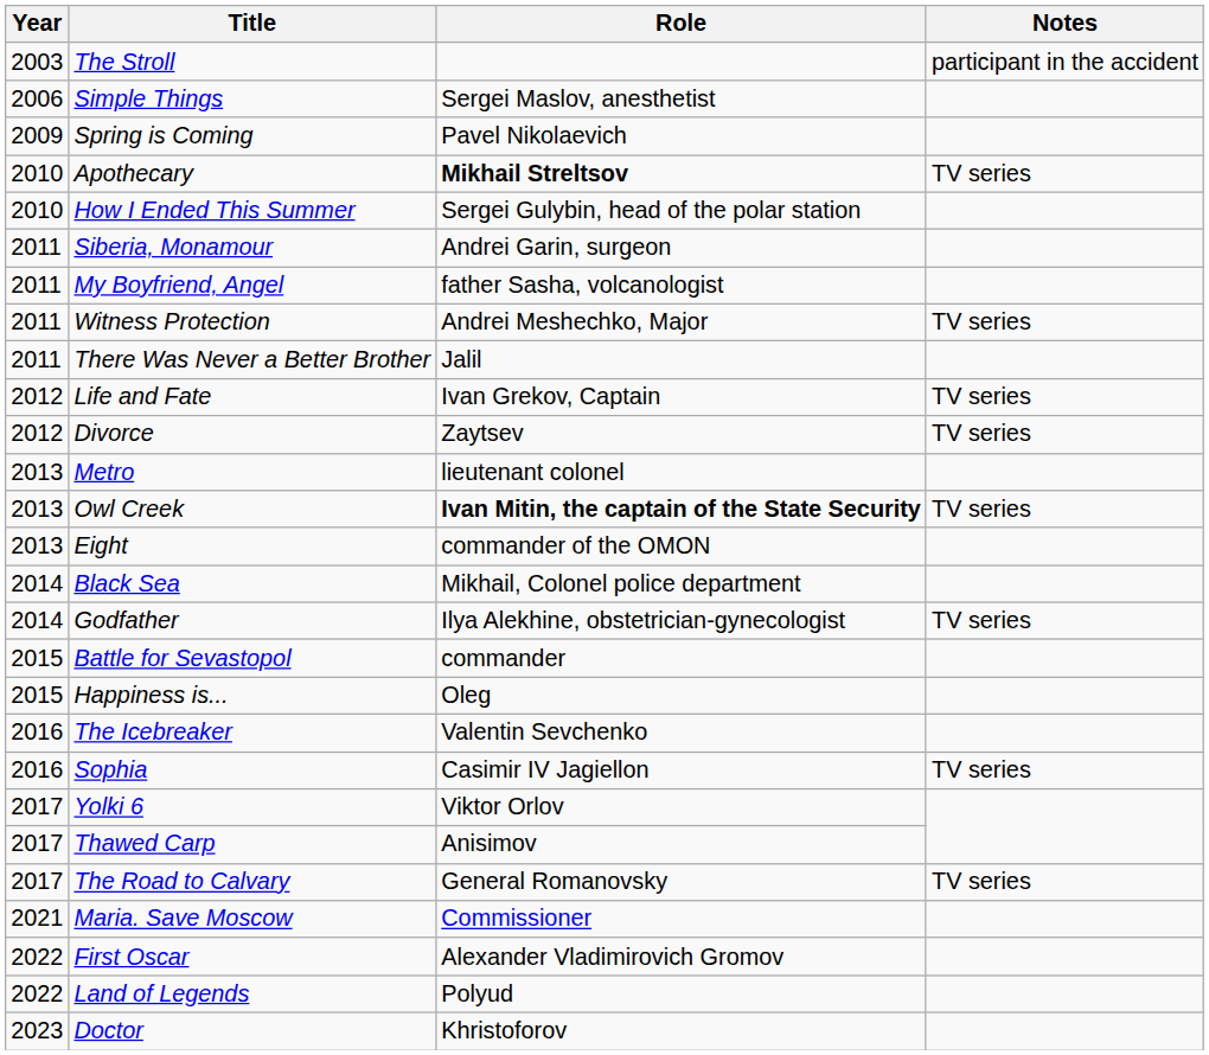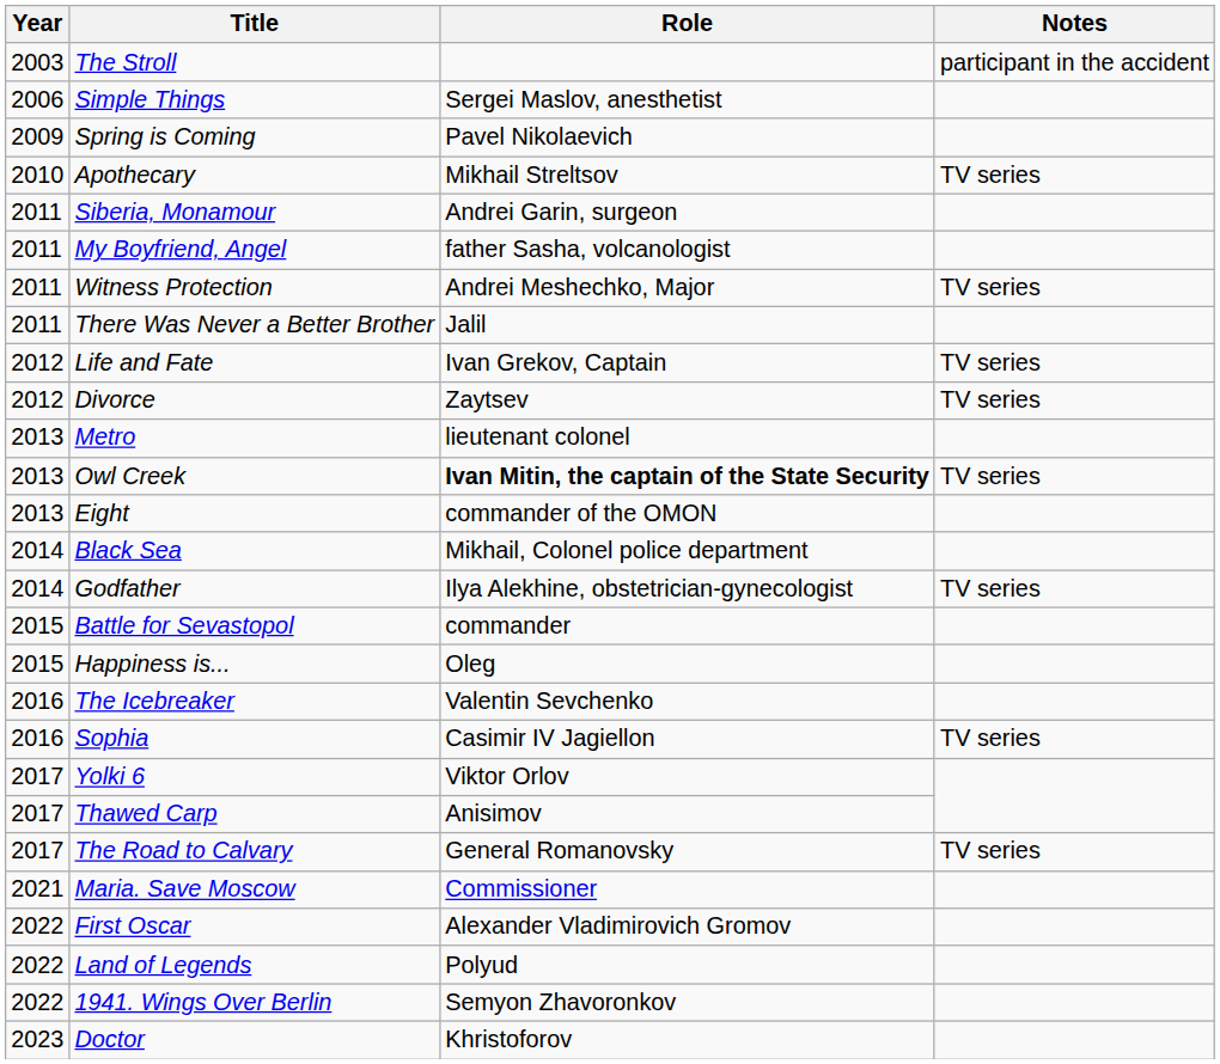Apothecary | Role: bold -> normal
- row: 2010 | How I Ended This Summer | Sergei Gulybin, head of the polar station
+ row: 2022 | 1941. Wings Over Berlin | Semyon Zhavoronkov
